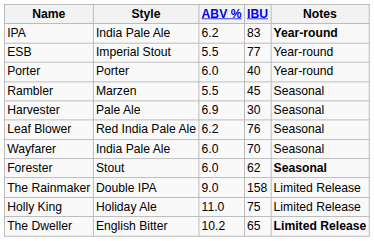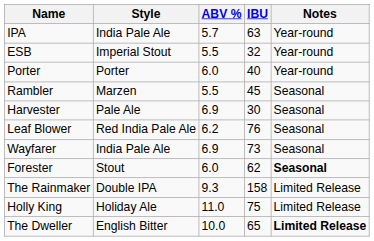IPA | ABV %: 6.2 -> 5.7
IPA | IBU: 83 -> 63
IPA | Notes: bold -> normal
ESB | IBU: 77 -> 32
Wayfarer | ABV %: 6.0 -> 6.9
Wayfarer | IBU: 70 -> 73
The Rainmaker | ABV %: 9.0 -> 9.3
The Dweller | ABV %: 10.2 -> 10.0
